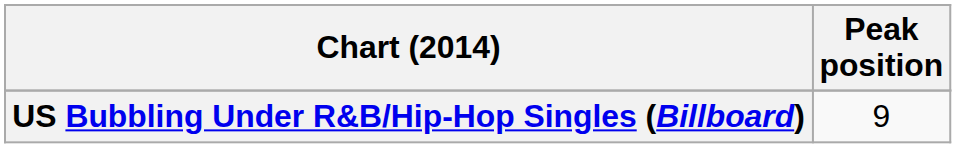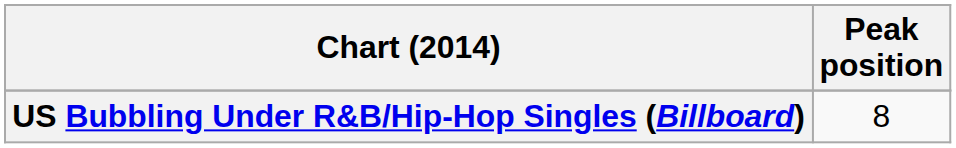US Bubbling Under R&B/Hip-Hop Singles (Billboard) | Peak position: 9 -> 8
